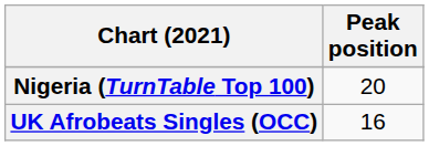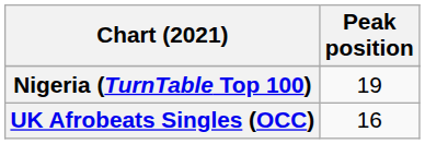Nigeria (TurnTable Top 100) | Peak position: 20 -> 19
